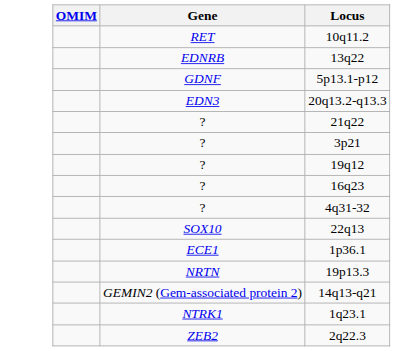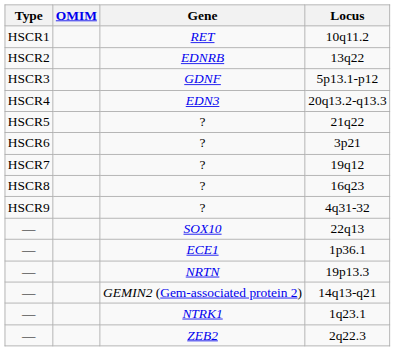+ column: Type | HSCR1 | HSCR2 | HSCR3 | HSCR4 | HSCR5 | HSCR6 | HSCR7 | HSCR8 | HSCR9 | — | — | — | — | — | —
